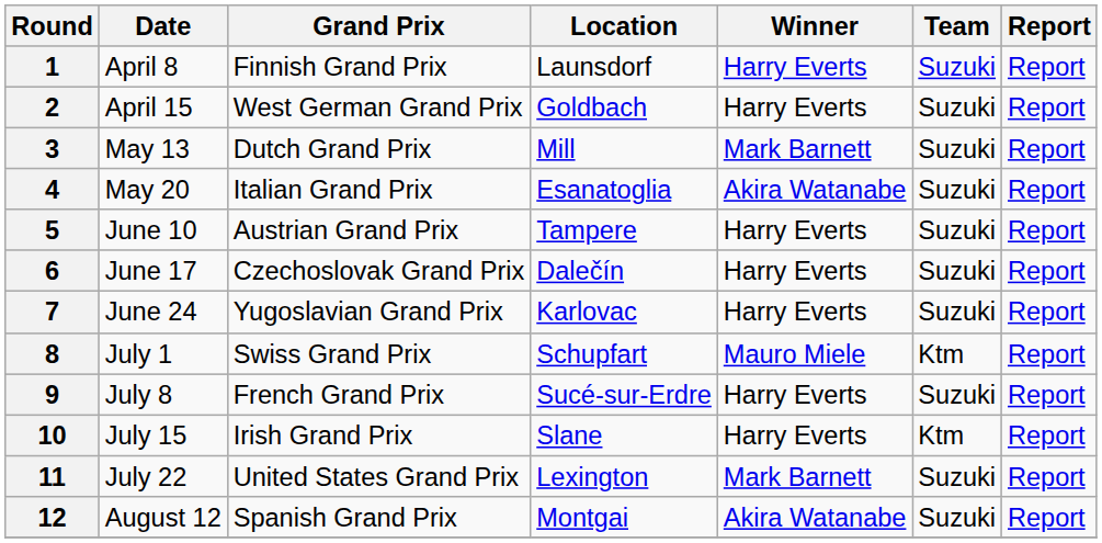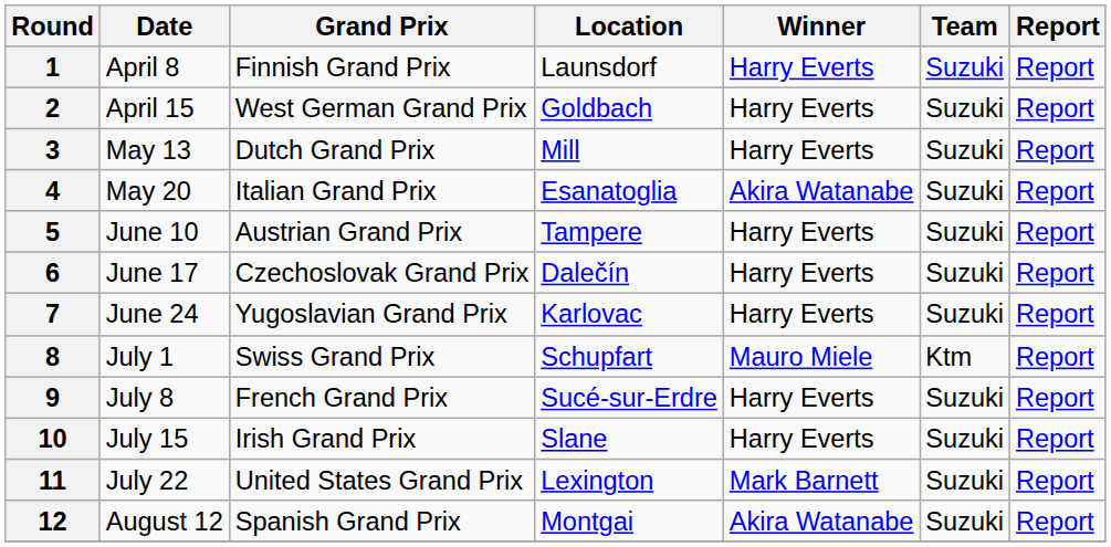3 | Winner: Mark Barnett -> Harry Everts
10 | Team: Ktm -> Suzuki
